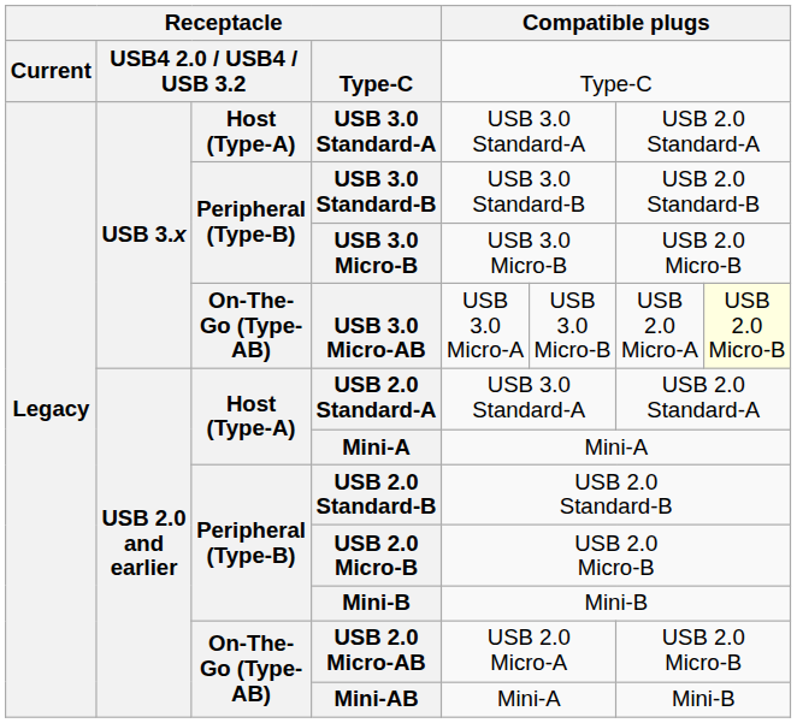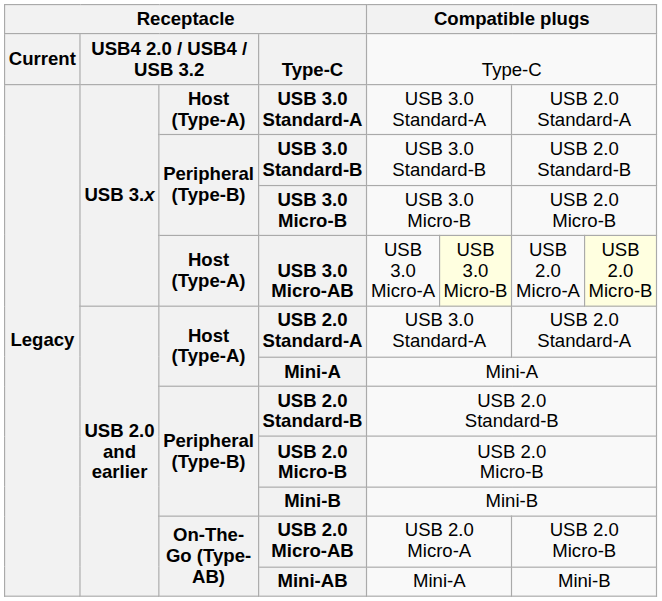USB 3.0 Micro‑AB | column 3: On-The-Go (Type-AB) -> Host (Type-A)
USB 3.0 Micro‑AB | column 6: no background -> lightyellow background
